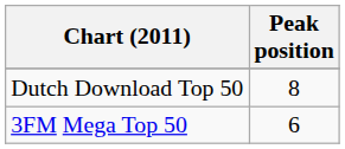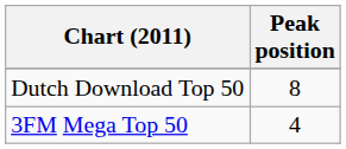3FM Mega Top 50 | Peak position: 6 -> 4
